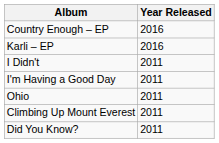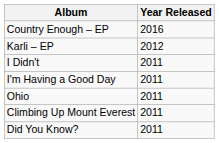Karli – EP | Year Released: 2016 -> 2012
